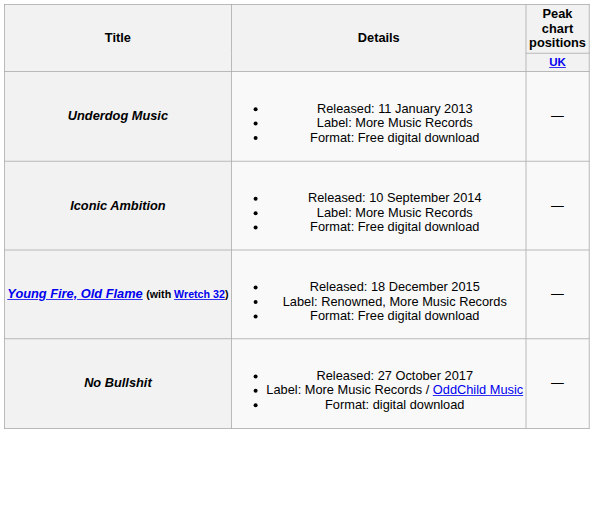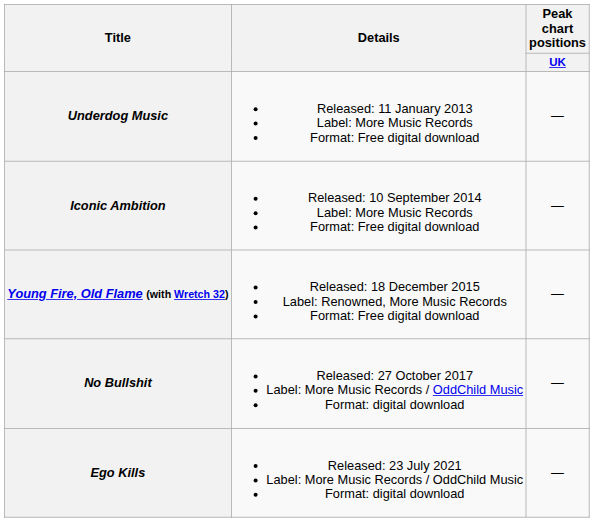+ row: Ego Kills | Released: 23 July 2021 Label: More Music Records / OddChild Music Format: digital download | —
